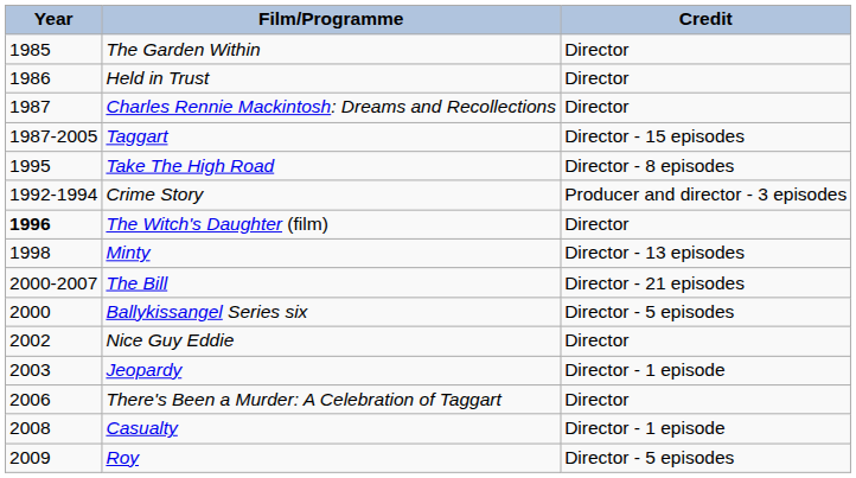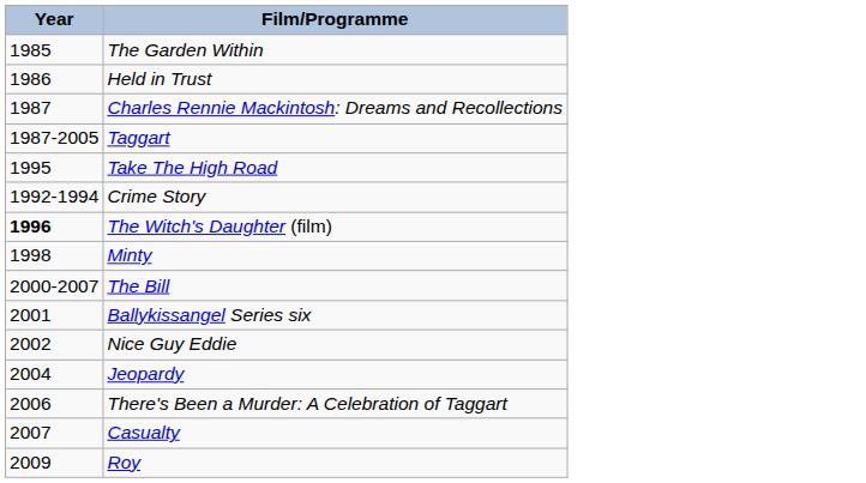- column: Credit | Director | Director | Director | Director - 15 episodes | Director - 8 episodes | Producer and director - 3 episodes | Director | Director - 13 episodes | Director - 21 episodes | Director - 5 episodes | Director | Director - 1 episode | Director | Director - 1 episode | Director - 5 episodes
Ballykissangel Series six | Year: 2000 -> 2001
Jeopardy | Year: 2003 -> 2004
Casualty | Year: 2008 -> 2007
